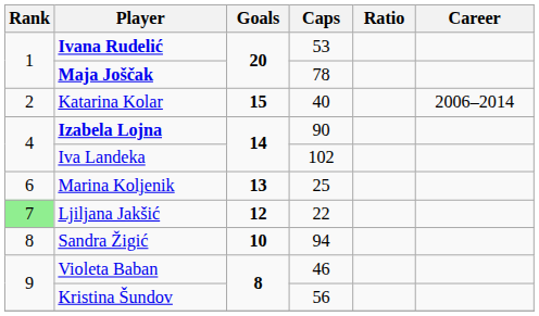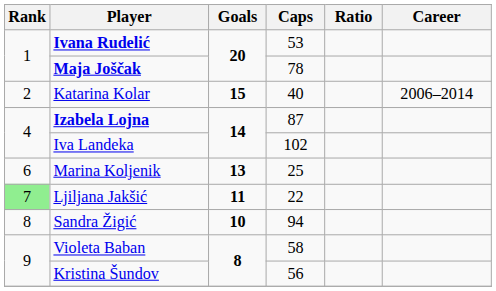Izabela Lojna | Caps: 90 -> 87
Ljiljana Jakšić | Goals: 12 -> 11
Violeta Baban | Caps: 46 -> 58
